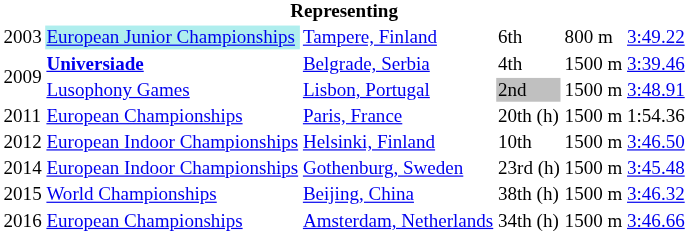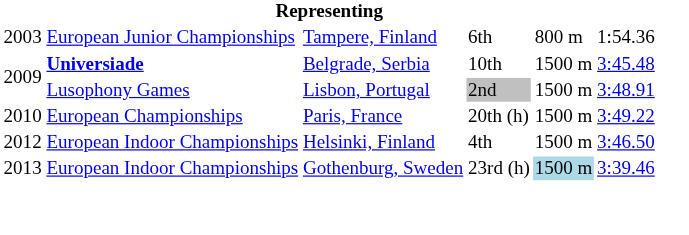Tampere, Finland | column 2: paleturquoise background -> no background
Tampere, Finland | column 6: 3:49.22 -> 1:54.36
Belgrade, Serbia | column 4: 4th -> 10th
Belgrade, Serbia | column 6: 3:39.46 -> 3:45.48
Paris, France | column 1: 2011 -> 2010
Paris, France | column 6: 1:54.36 -> 3:49.22
Helsinki, Finland | column 4: 10th -> 4th
Gothenburg, Sweden | column 1: 2014 -> 2013
Gothenburg, Sweden | column 5: no background -> lightblue background
Gothenburg, Sweden | column 6: 3:45.48 -> 3:39.46
- row: 2015 | World Championships | Beijing, China | 38th (h) | 1500 m | 3:46.32
- row: 2016 | European Championships | Amsterdam, Netherlands | 34th (h) | 1500 m | 3:46.66
